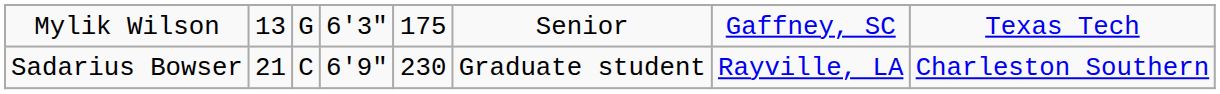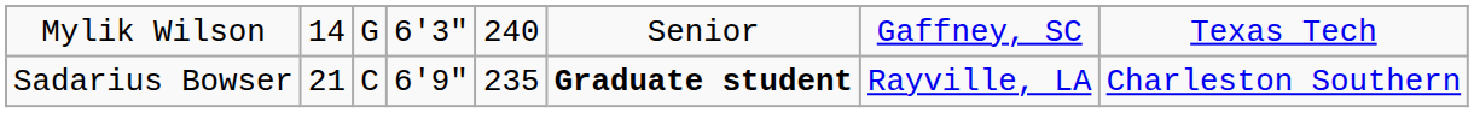Mylik Wilson | column 2: 13 -> 14
Mylik Wilson | column 5: 175 -> 240
Sadarius Bowser | column 5: 230 -> 235
Sadarius Bowser | column 6: normal -> bold
